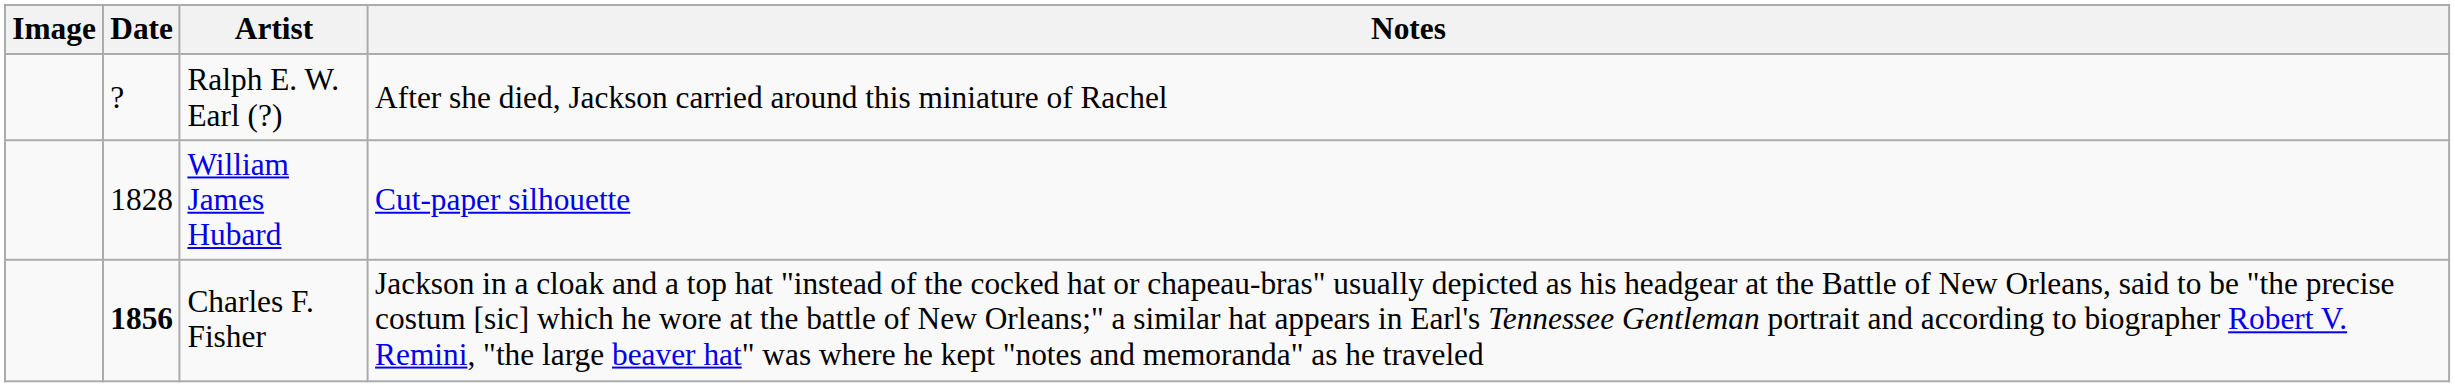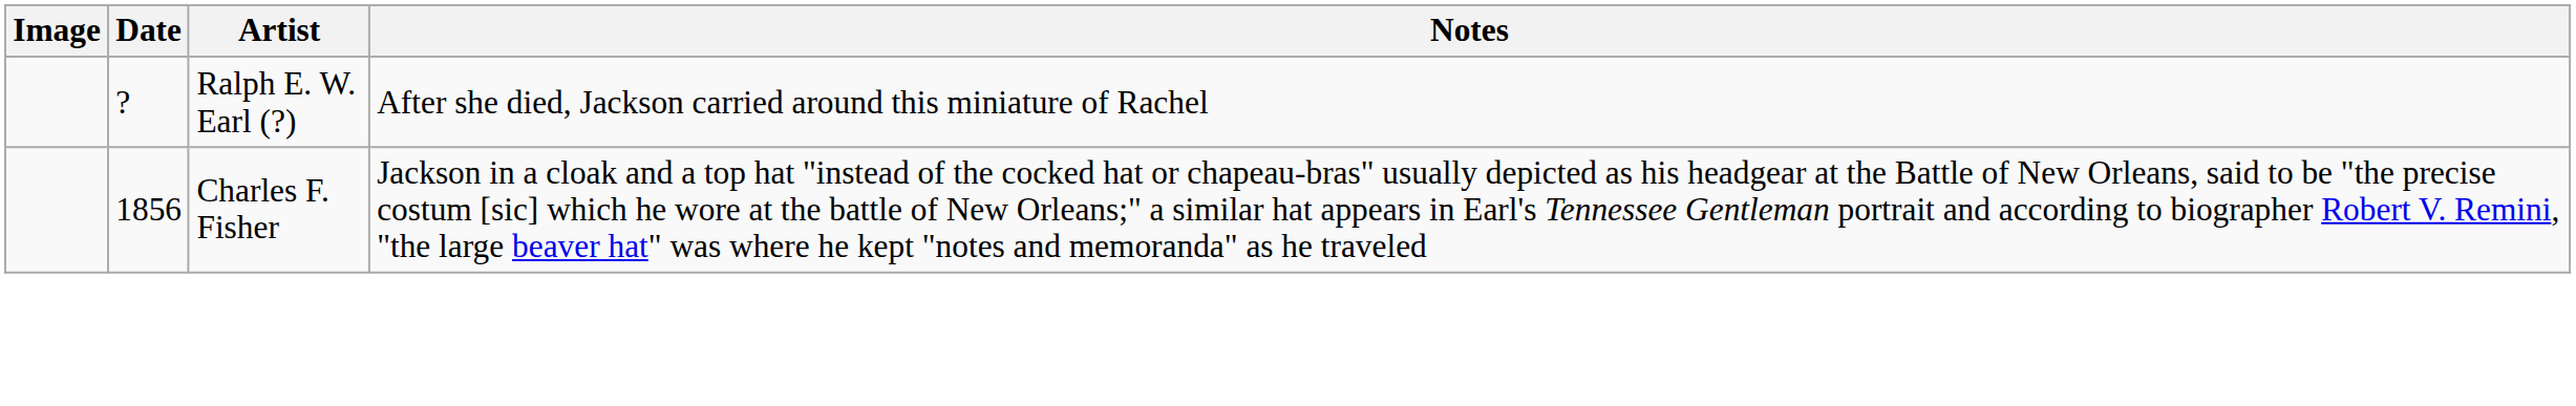- row: 1828 | William James Hubard | Cut-paper silhouette
Charles F. Fisher | Date: bold -> normal
